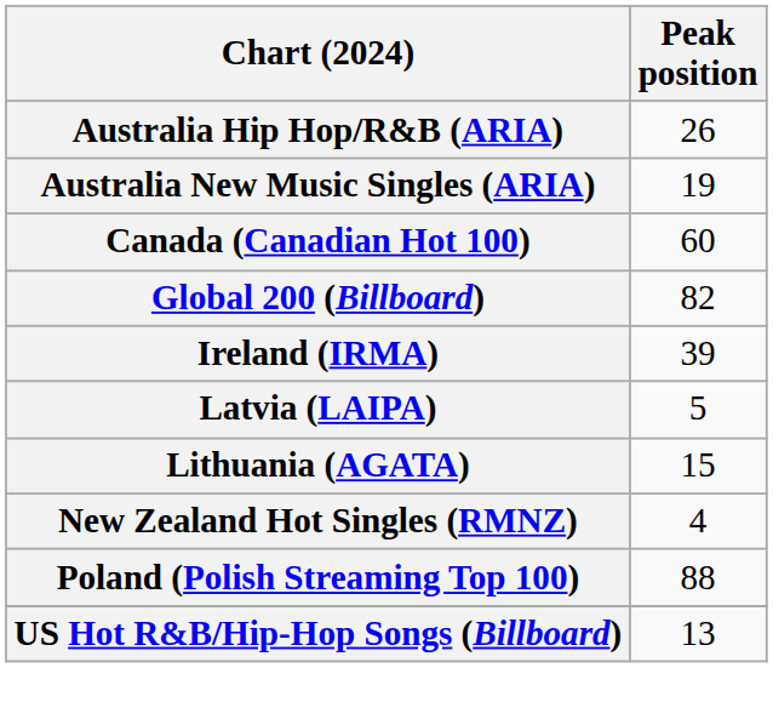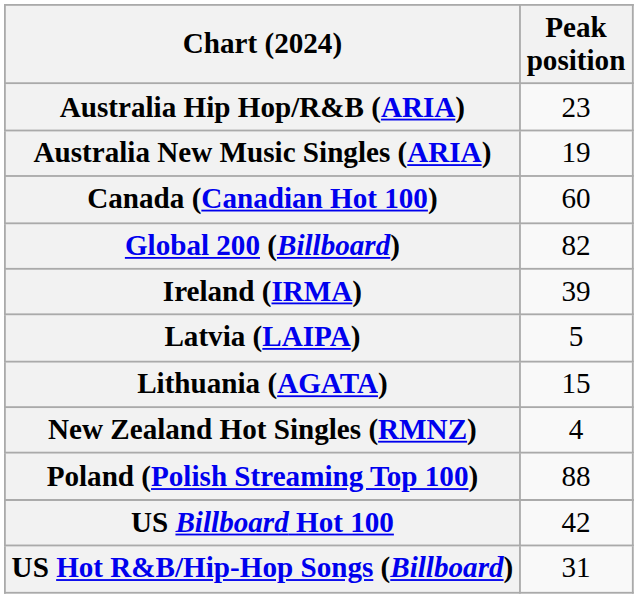Australia Hip Hop/R&B (ARIA) | Peak position: 26 -> 23
+ row: US Billboard Hot 100 | 42
US Hot R&B/Hip-Hop Songs (Billboard) | Peak position: 13 -> 31
